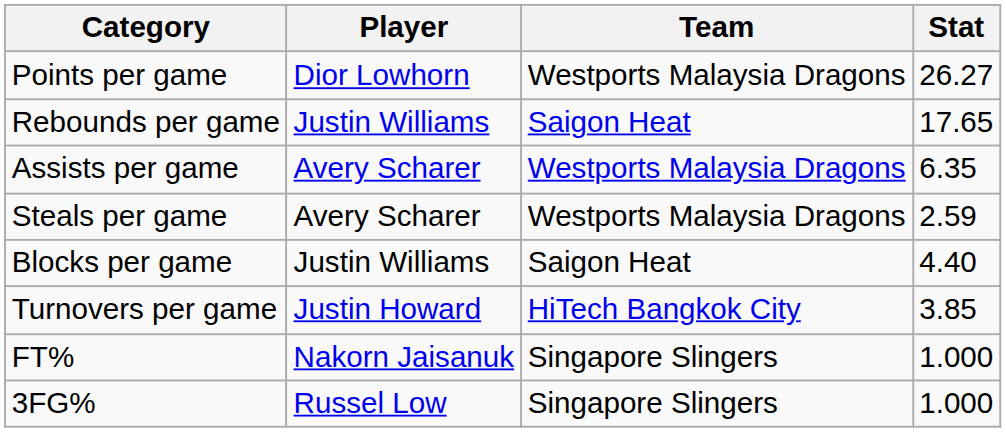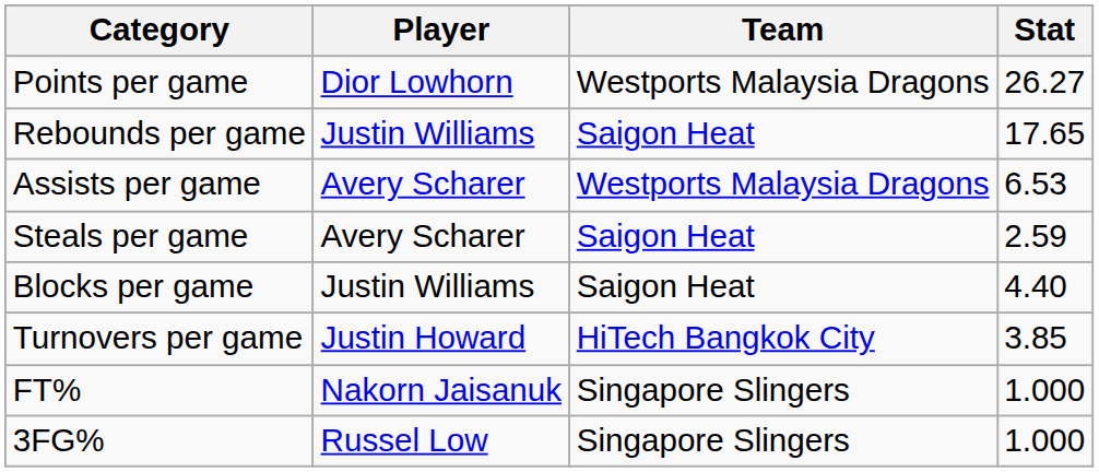Assists per game | Stat: 6.35 -> 6.53
Steals per game | Team: Westports Malaysia Dragons -> Saigon Heat
